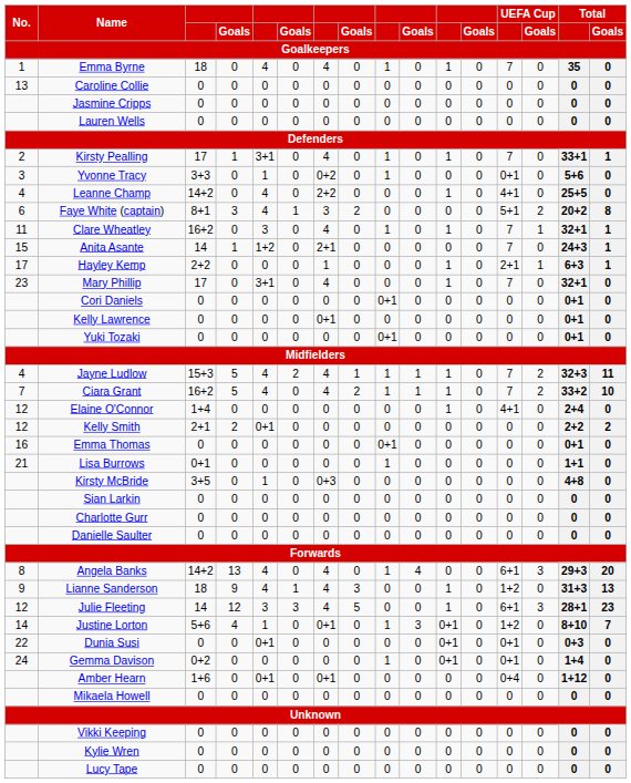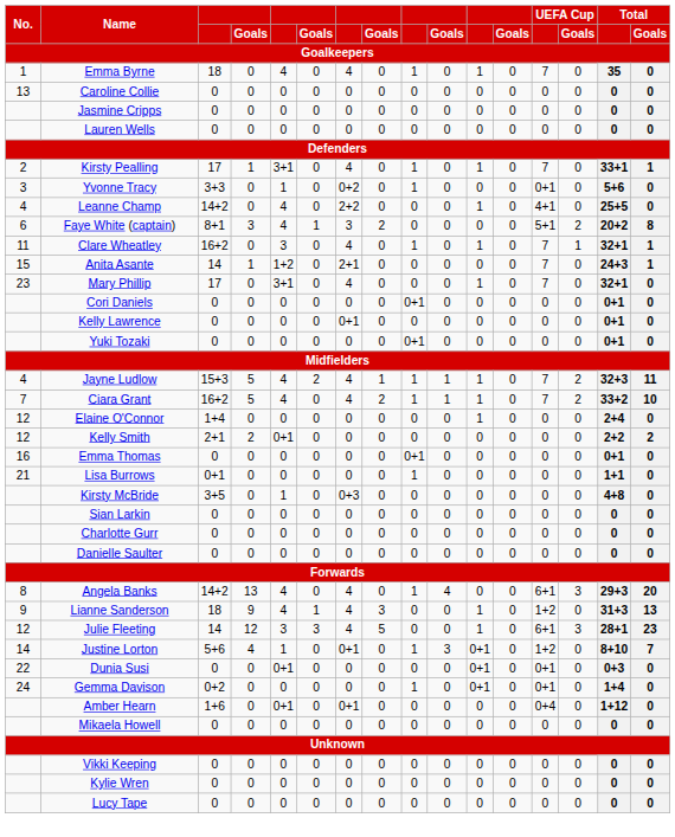- row: 17 | Hayley Kemp | 2+2 | 0 | 0 | 0 | 1 | 0 | 0 | 0 | 1 | 0 | 2+1 | 1 | 6+3 | 1
Elaine O'Connor | UEFA Cup: 4+1 -> 0
